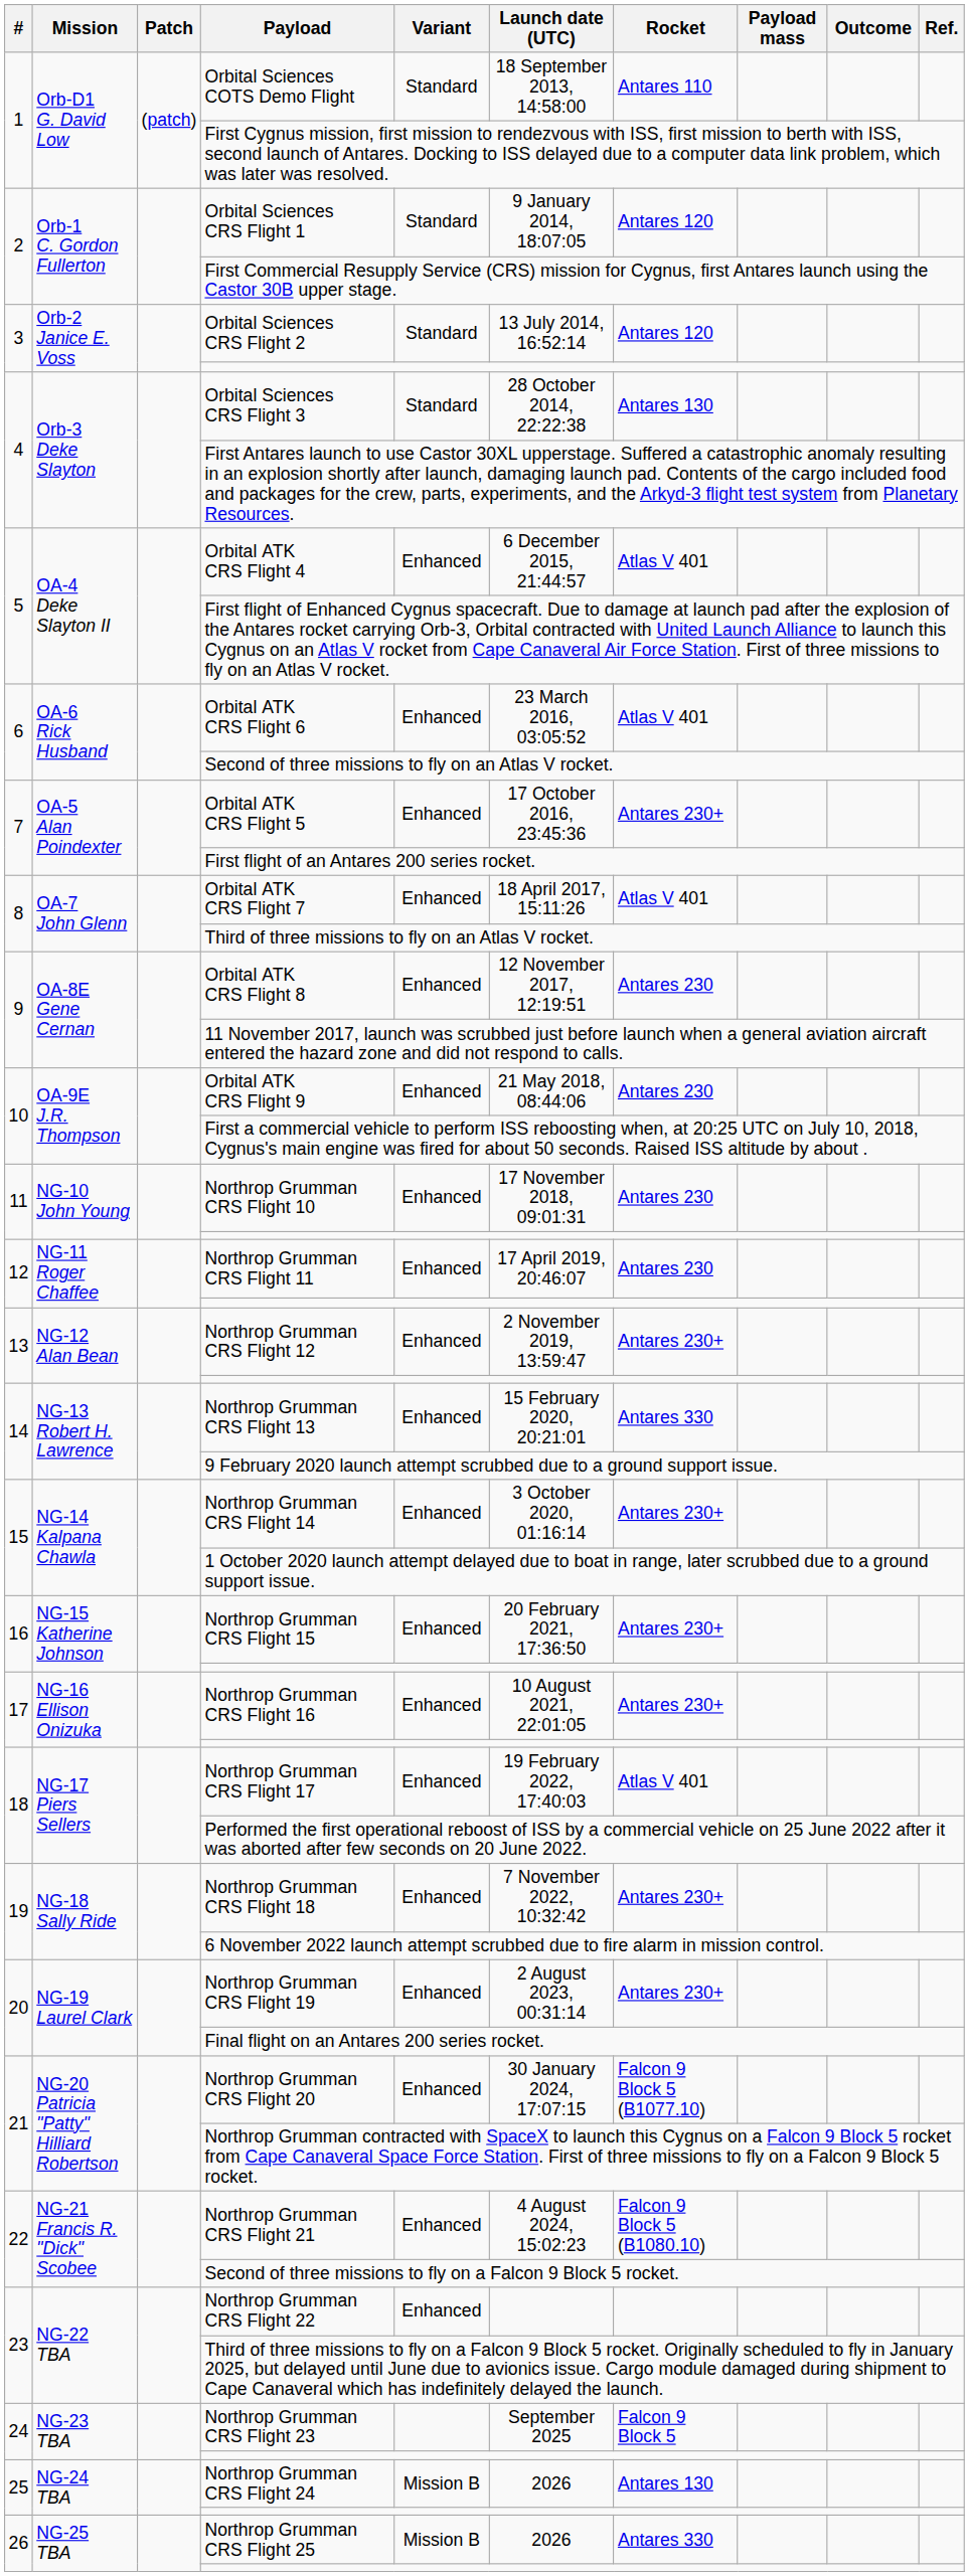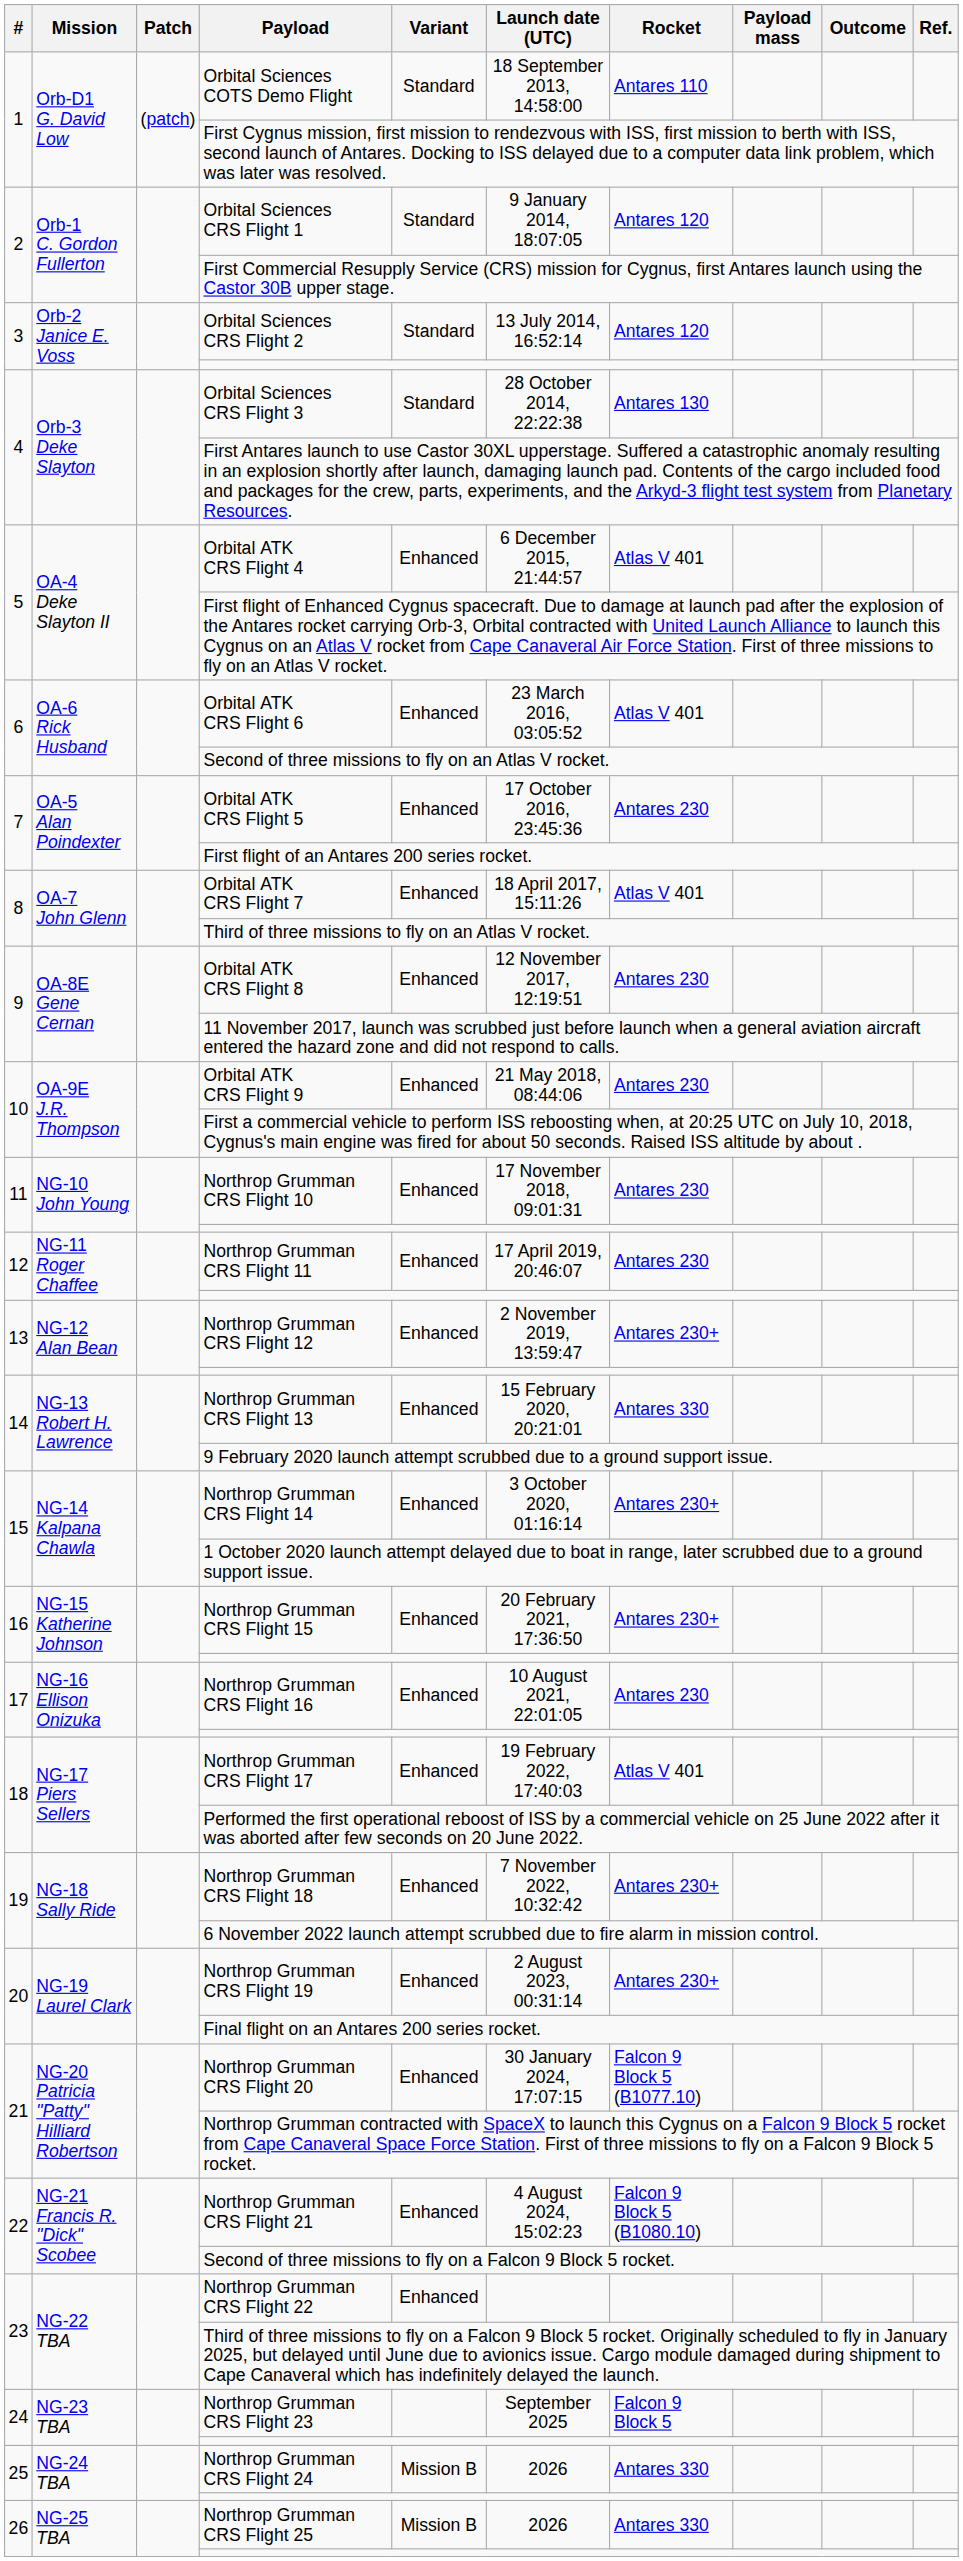Orbital ATK CRS Flight 5 | Rocket: Antares 230+ -> Antares 230
Northrop Grumman CRS Flight 16 | Rocket: Antares 230+ -> Antares 230
Northrop Grumman CRS Flight 24 | Rocket: Antares 130 -> Antares 330
